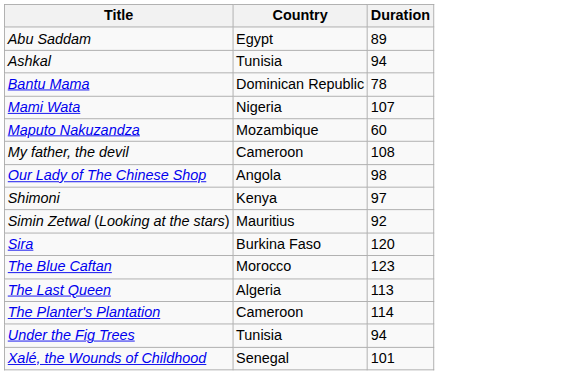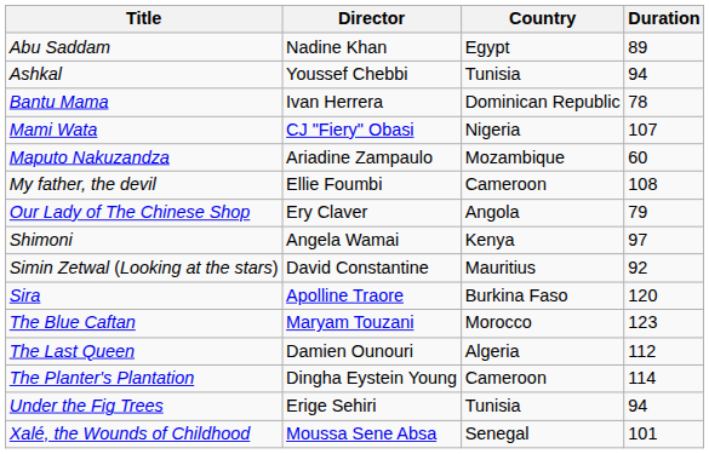+ column: Director | Nadine Khan | Youssef Chebbi | Ivan Herrera | CJ "Fiery" Obasi | Ariadine Zampaulo | Ellie Foumbi | Ery Claver | Angela Wamai | David Constantine | Apolline Traore | Maryam Touzani | Damien Ounouri | Dingha Eystein Young | Erige Sehiri | Moussa Sene Absa
Our Lady of The Chinese Shop | Duration: 98 -> 79
The Last Queen | Duration: 113 -> 112
